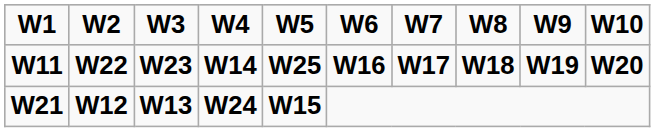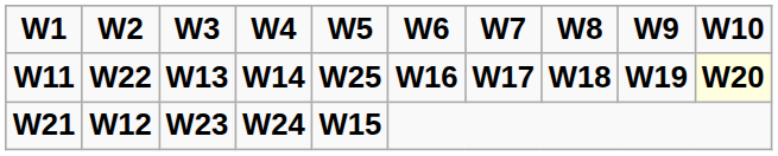W11 | column 3: W23 -> W13
W11 | column 10: no background -> lightyellow background
W21 | column 3: W13 -> W23
